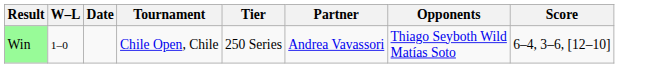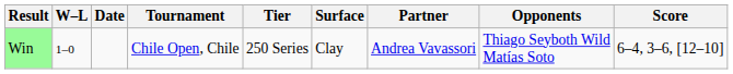+ column: Surface | Clay
